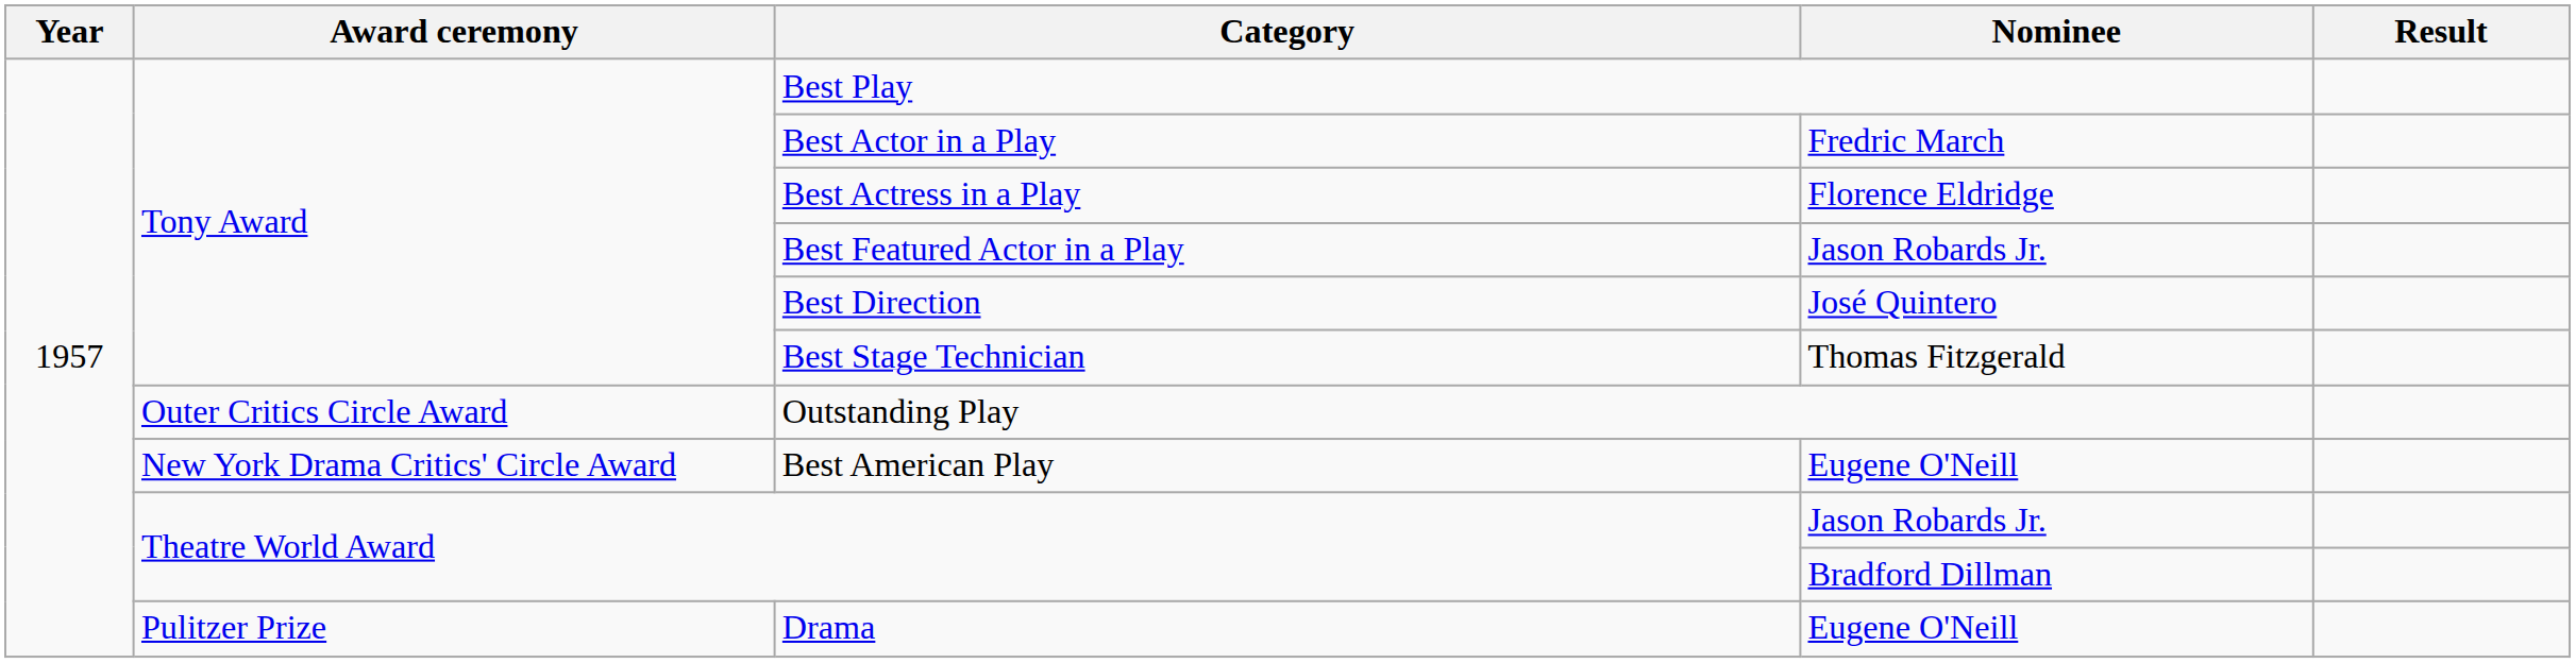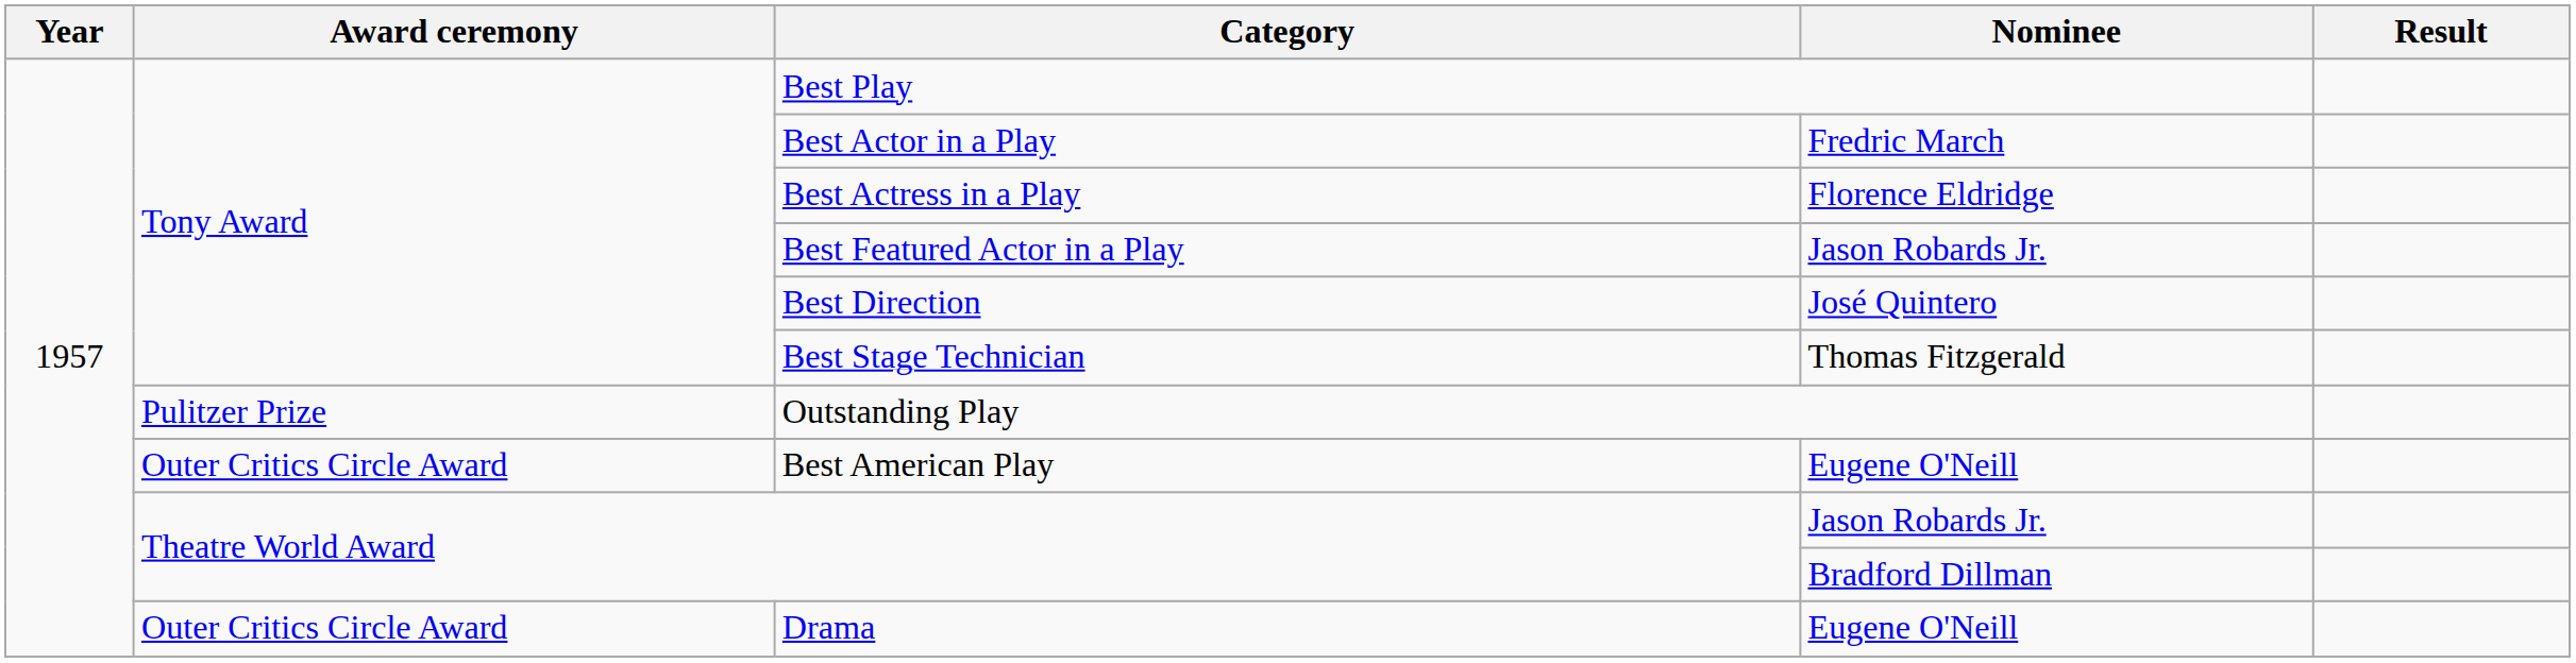Outstanding Play | Award ceremony: Outer Critics Circle Award -> Pulitzer Prize
Best American Play | Award ceremony: New York Drama Critics' Circle Award -> Outer Critics Circle Award
Drama | Award ceremony: Pulitzer Prize -> Outer Critics Circle Award
